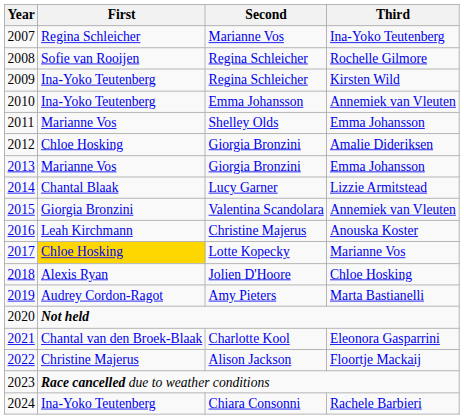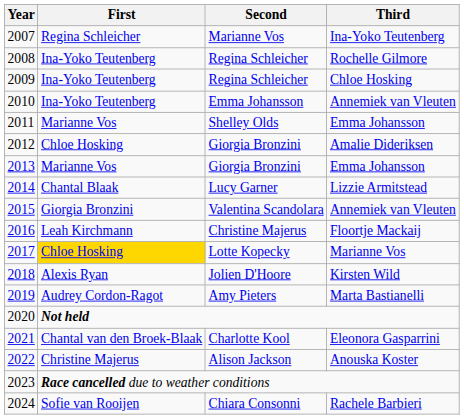2008 | First: Sofie van Rooijen -> Ina-Yoko Teutenberg
2009 | Third: Kirsten Wild -> Chloe Hosking
2016 | Third: Anouska Koster -> Floortje Mackaij
2018 | Third: Chloe Hosking -> Kirsten Wild
2022 | Third: Floortje Mackaij -> Anouska Koster
2024 | First: Ina-Yoko Teutenberg -> Sofie van Rooijen
